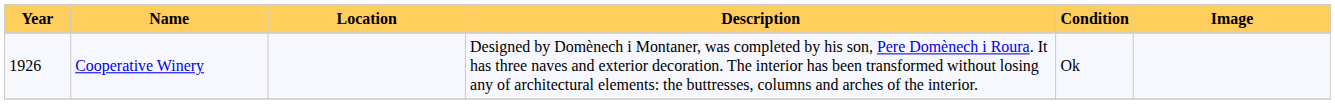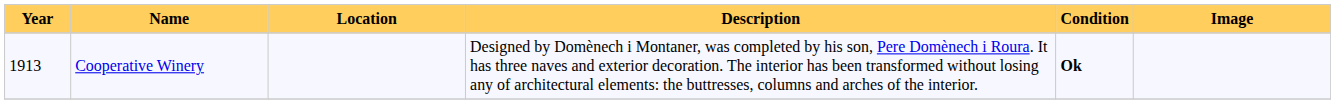Cooperative Winery | Year: 1926 -> 1913
Cooperative Winery | Condition: normal -> bold
